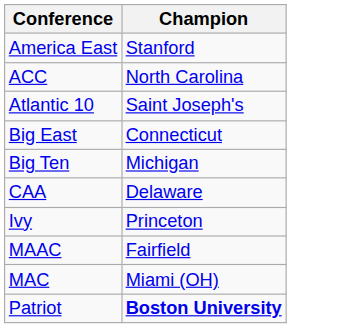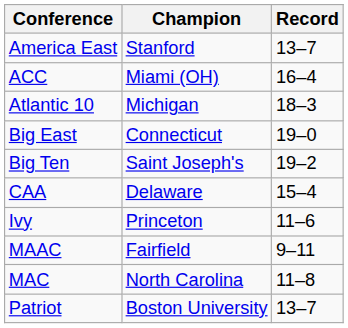+ column: Record | 13–7 | 16–4 | 18–3 | 19–0 | 19–2 | 15–4 | 11–6 | 9–11 | 11–8 | 13–7
ACC | Champion: North Carolina -> Miami (OH)
Atlantic 10 | Champion: Saint Joseph's -> Michigan
Big Ten | Champion: Michigan -> Saint Joseph's
MAC | Champion: Miami (OH) -> North Carolina
Patriot | Champion: bold -> normal
